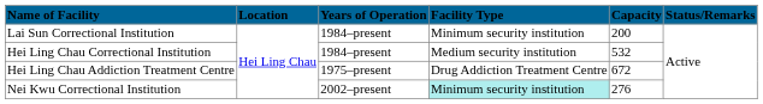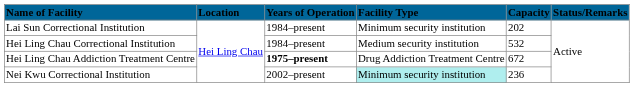Lai Sun Correctional Institution | Capacity: 200 -> 202
Hei Ling Chau Addiction Treatment Centre | Years of Operation: normal -> bold
Nei Kwu Correctional Institution | Capacity: 276 -> 236
